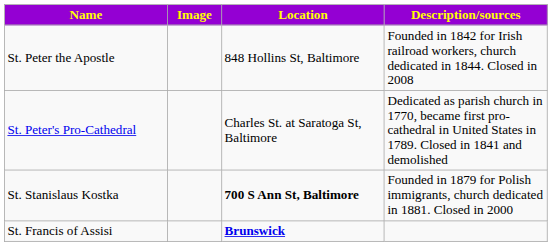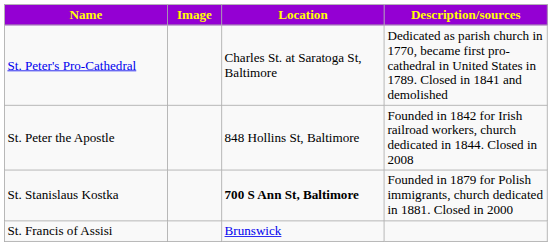rows swapped: St. Peter's Pro-Cathedral <-> St. Peter the Apostle
St. Francis of Assisi | Location: bold -> normal
